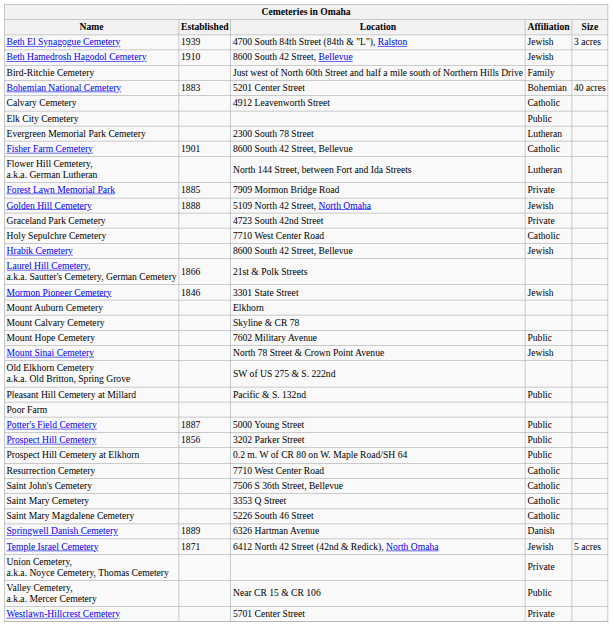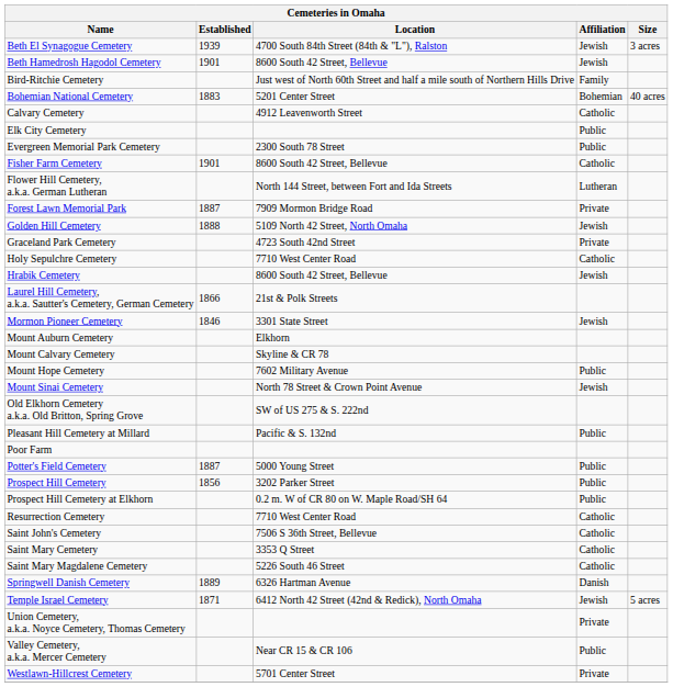Beth Hamedrosh Hagodol Cemetery | Established: 1910 -> 1901
Evergreen Memorial Park Cemetery | Affiliation: Lutheran -> Public
Forest Lawn Memorial Park | Established: 1885 -> 1887
